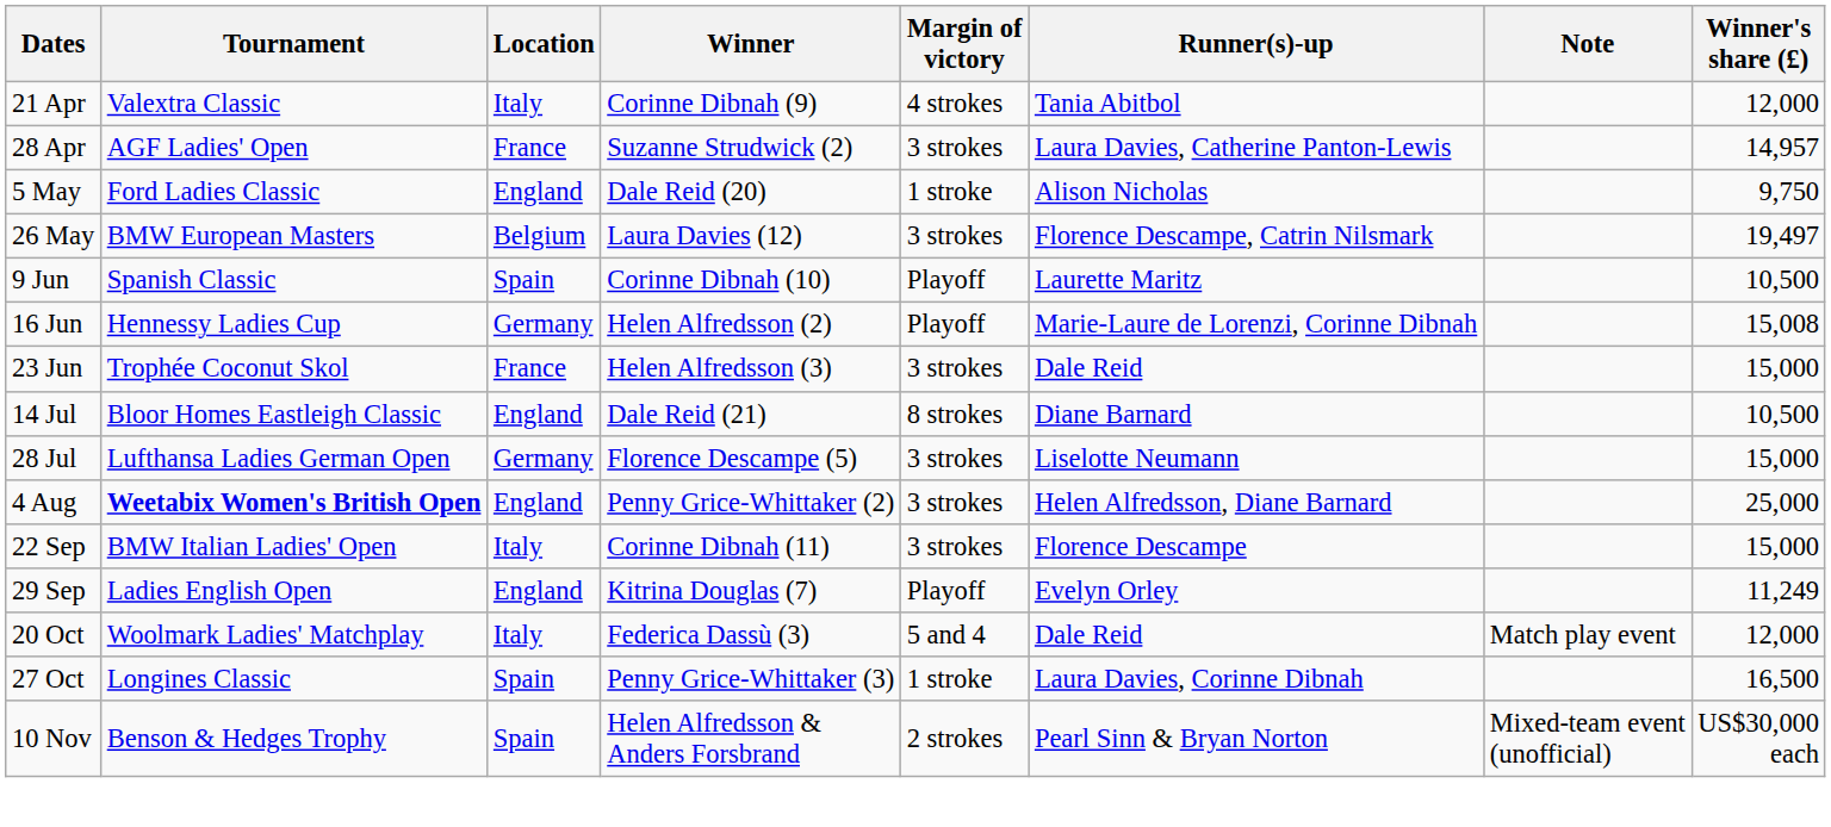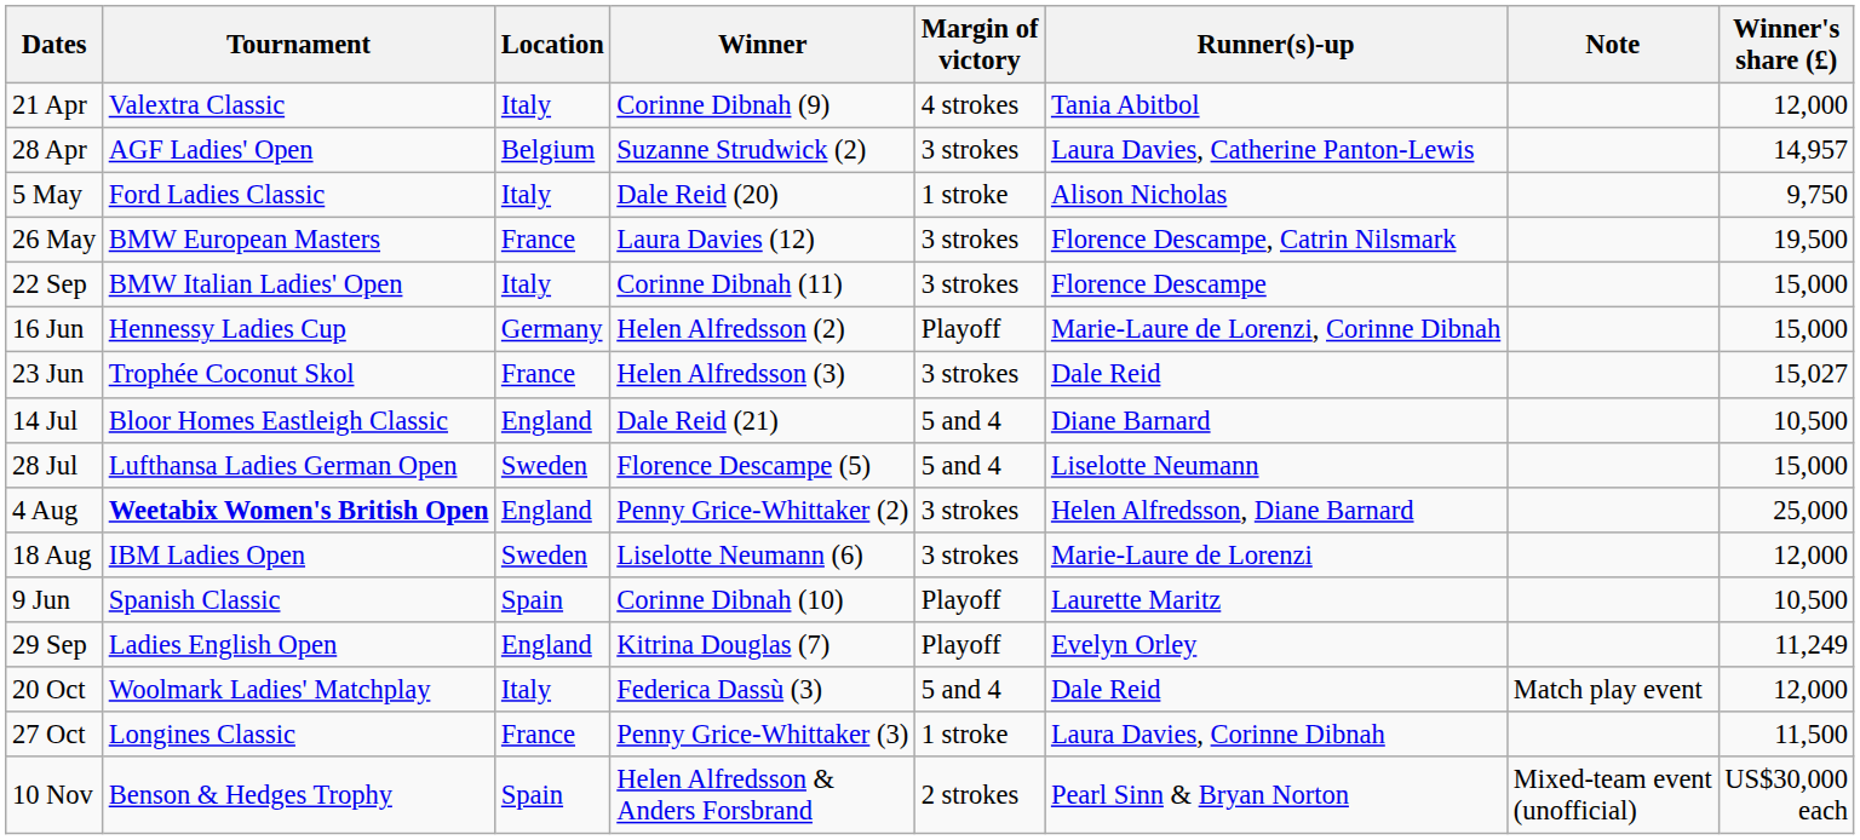28 Apr | Location: France -> Belgium
5 May | Location: England -> Italy
26 May | Location: Belgium -> France
26 May | Winner's share (£): 19,497 -> 19,500
rows swapped: 9 Jun <-> 22 Sep
16 Jun | Winner's share (£): 15,008 -> 15,000
23 Jun | Winner's share (£): 15,000 -> 15,027
14 Jul | Margin of victory: 8 strokes -> 5 and 4
28 Jul | Location: Germany -> Sweden
28 Jul | Margin of victory: 3 strokes -> 5 and 4
+ row: 18 Aug | IBM Ladies Open | Sweden | Liselotte Neumann (6) | 3 strokes | Marie-Laure de Lorenzi | 12,000
27 Oct | Location: Spain -> France
27 Oct | Winner's share (£): 16,500 -> 11,500
